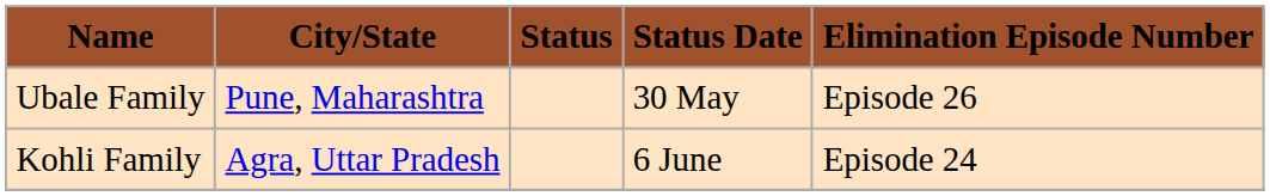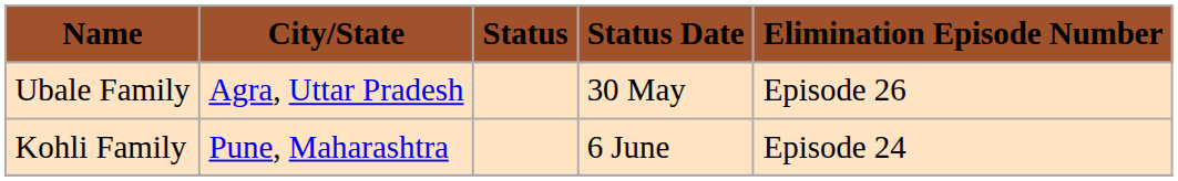Ubale Family | City/State: Pune, Maharashtra -> Agra, Uttar Pradesh
Kohli Family | City/State: Agra, Uttar Pradesh -> Pune, Maharashtra
